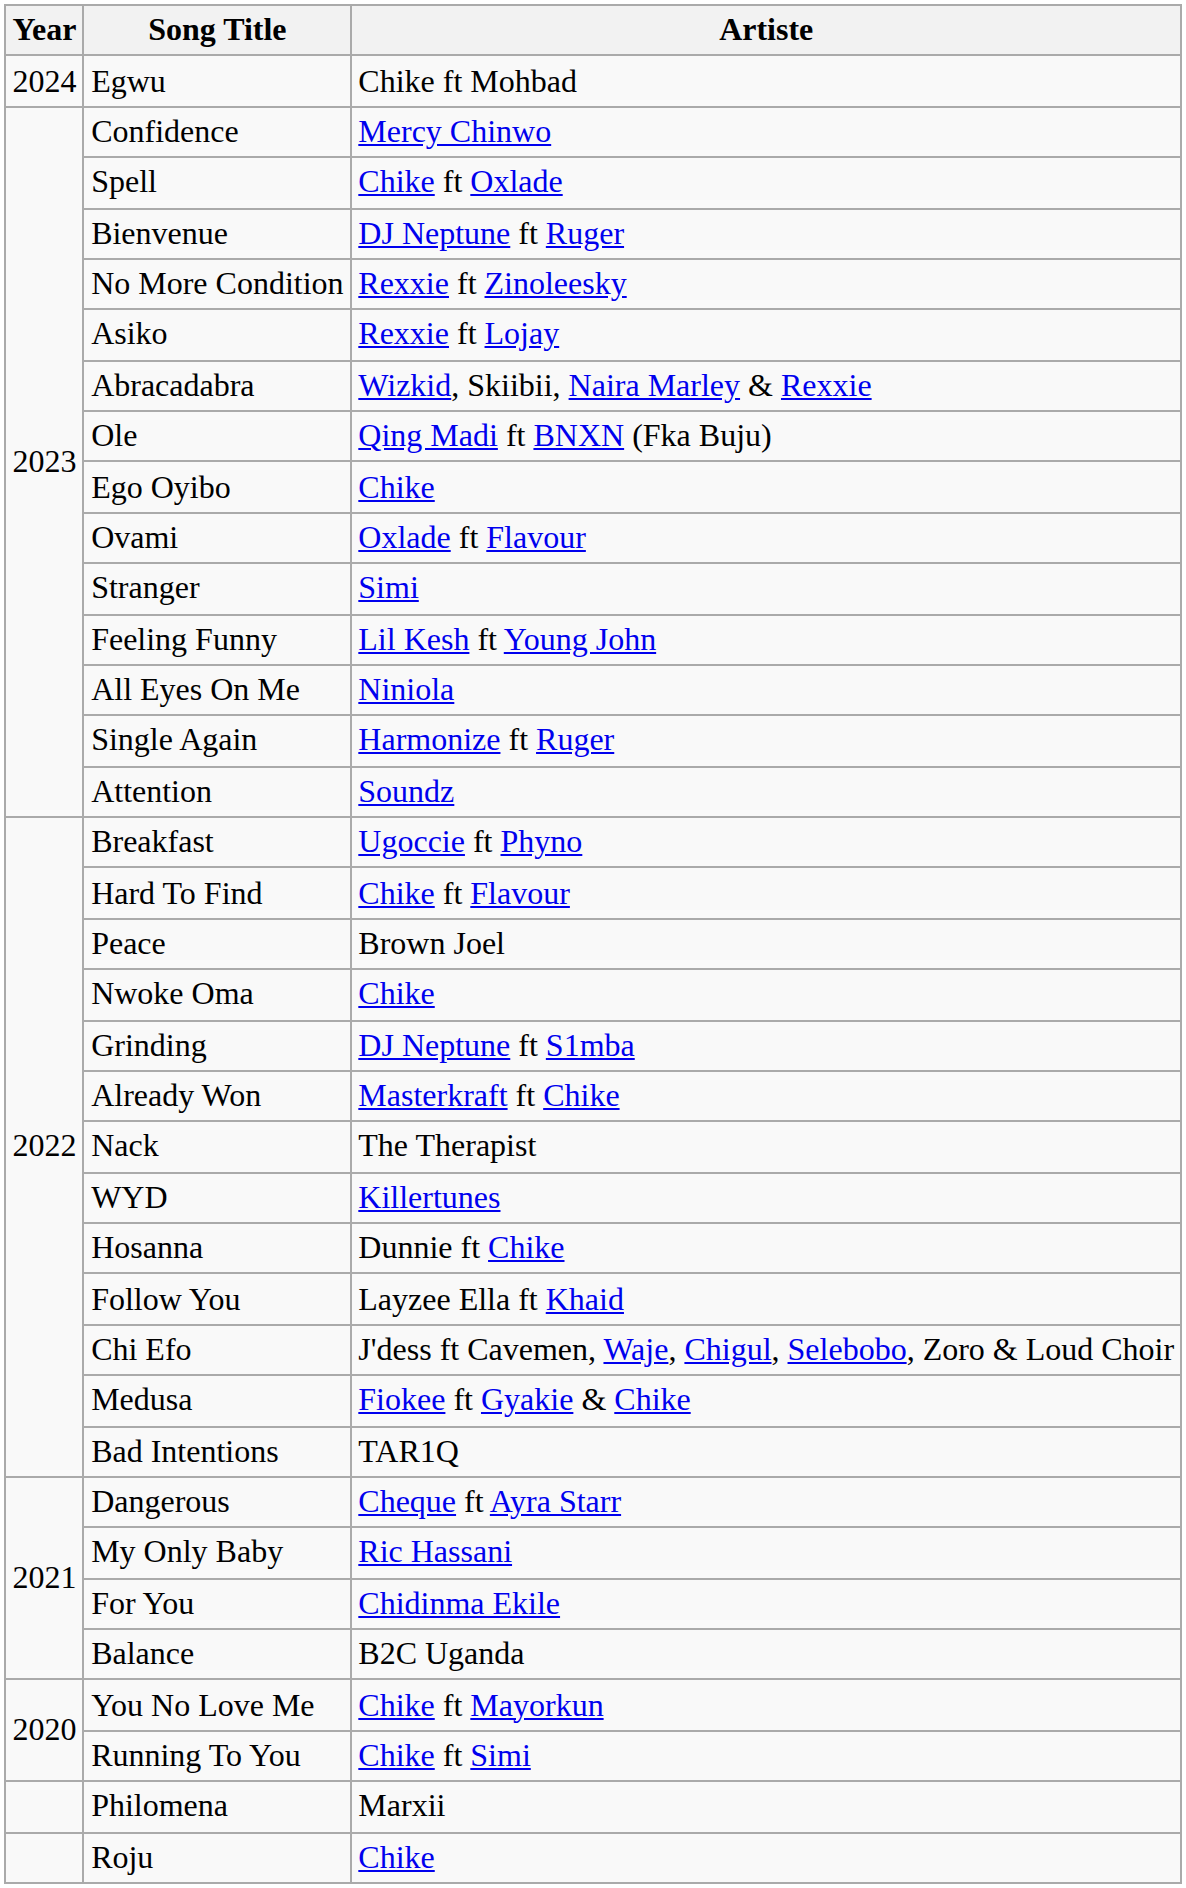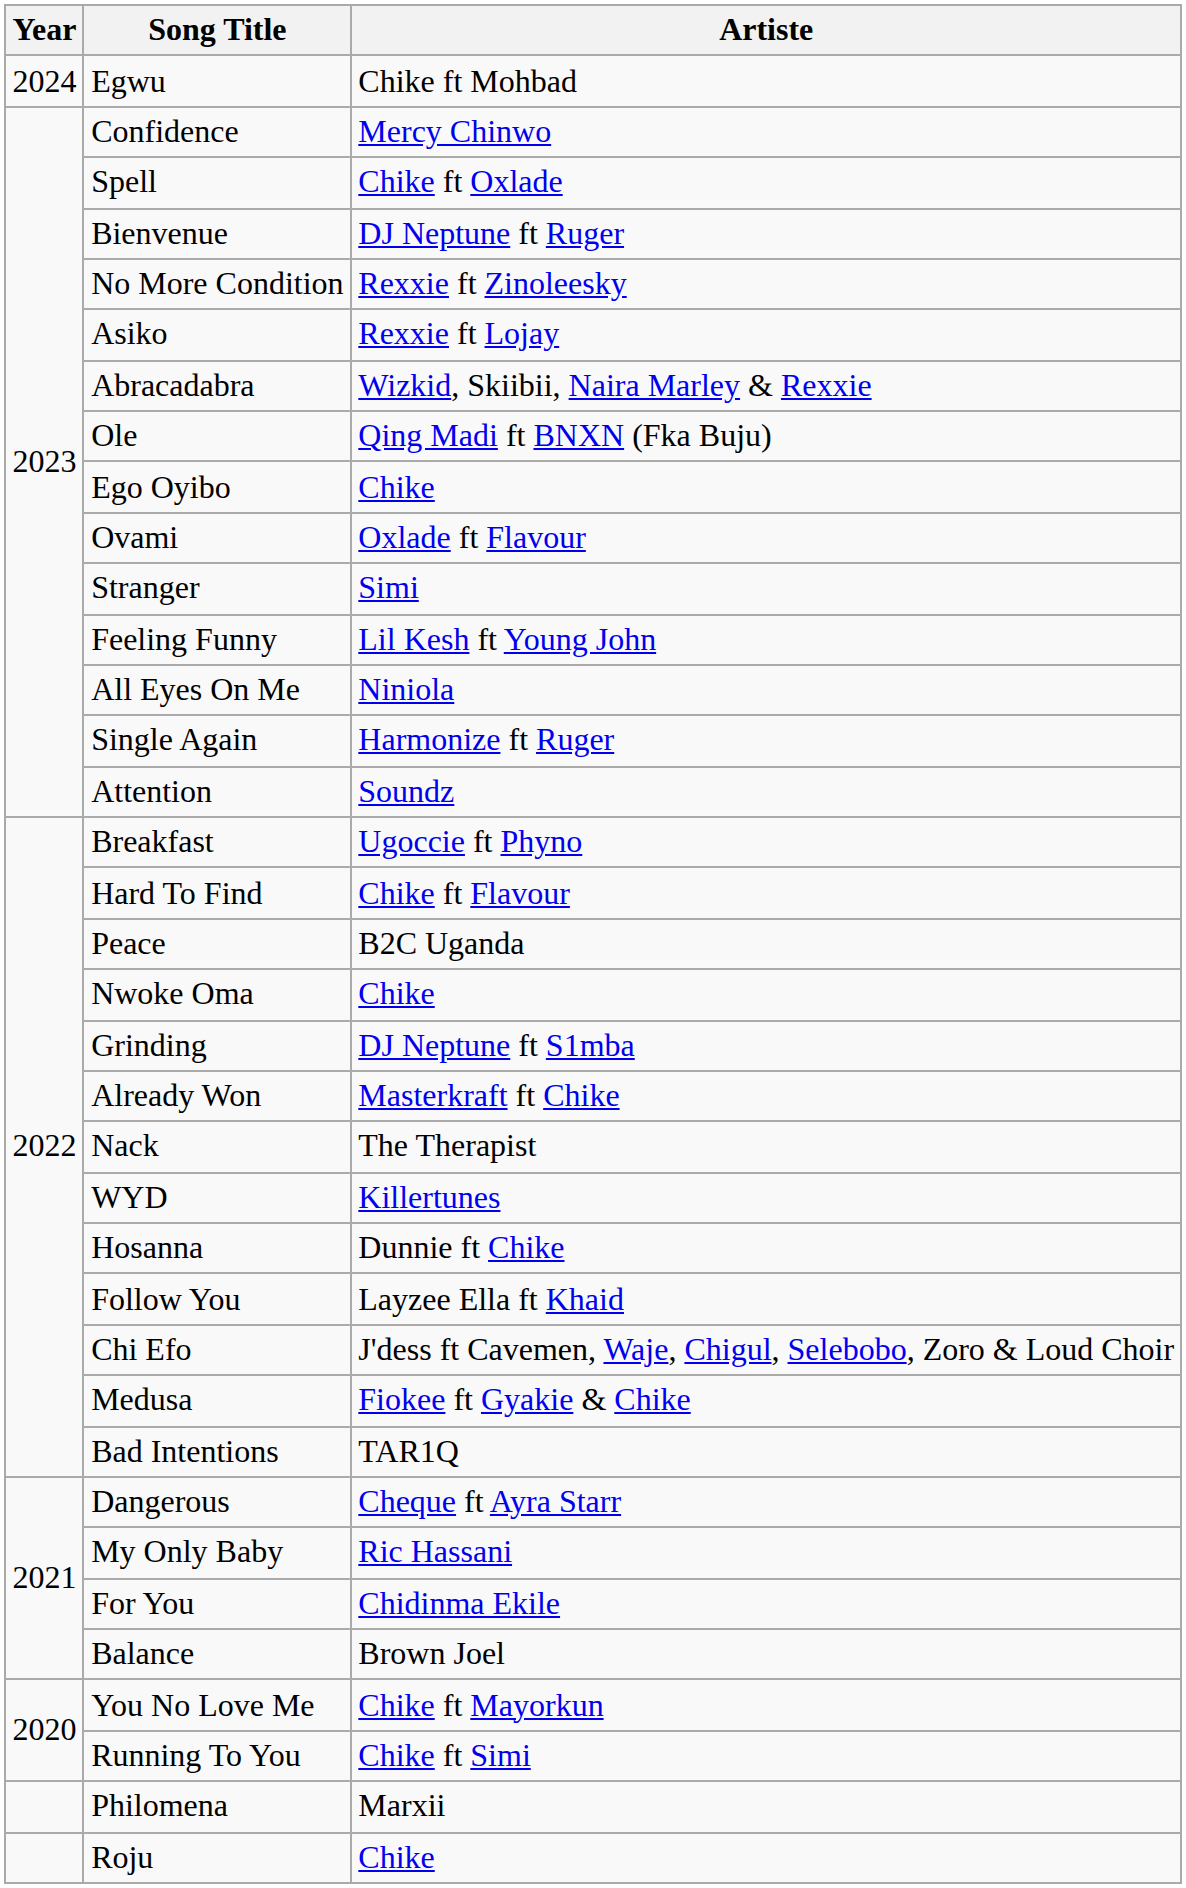Peace | Artiste: Brown Joel -> B2C Uganda
Balance | Artiste: B2C Uganda -> Brown Joel
